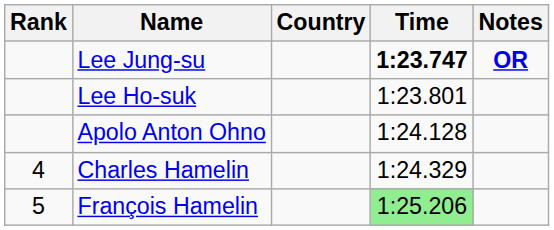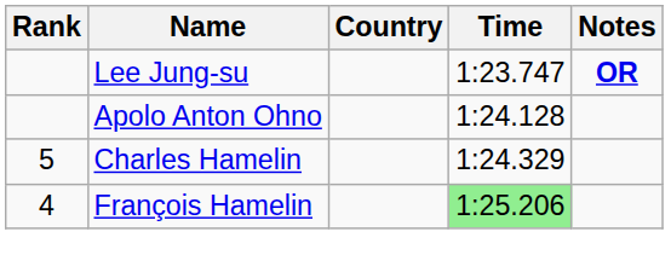Lee Jung-su | Time: bold -> normal
- row: Lee Ho-suk | 1:23.801
Charles Hamelin | Rank: 4 -> 5
François Hamelin | Rank: 5 -> 4
